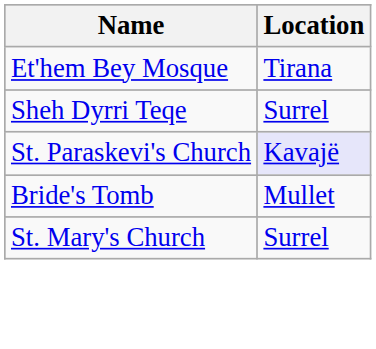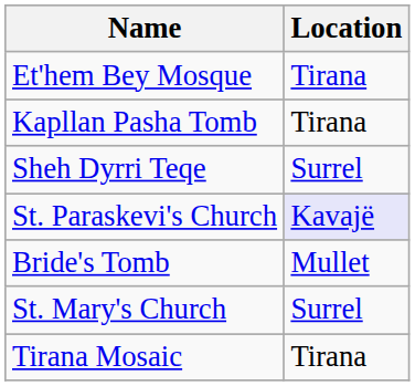+ row: Kapllan Pasha Tomb | Tirana
+ row: Tirana Mosaic | Tirana
